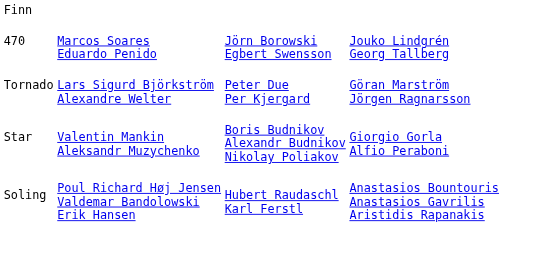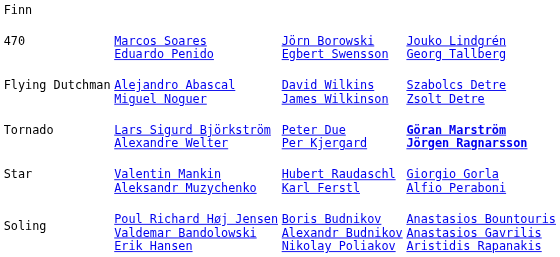+ row: Flying Dutchman | Alejandro Abascal Miguel Noguer | David Wilkins James Wilkinson | Szabolcs Detre Zsolt Detre
Tornado | column 4: normal -> bold
Star | column 3: Boris Budnikov Alexandr Budnikov Nikolay Poliakov -> Hubert Raudaschl Karl Ferstl
Soling | column 3: Hubert Raudaschl Karl Ferstl -> Boris Budnikov Alexandr Budnikov Nikolay Poliakov
